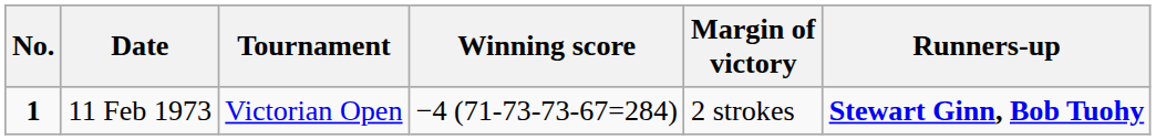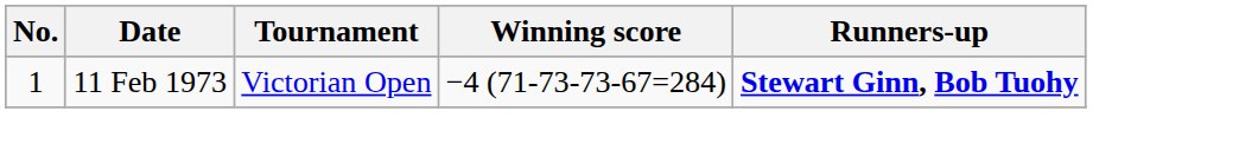- column: Margin of victory | 2 strokes
11 Feb 1973 | No.: bold -> normal
